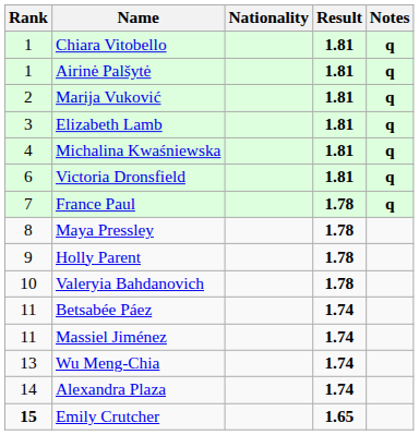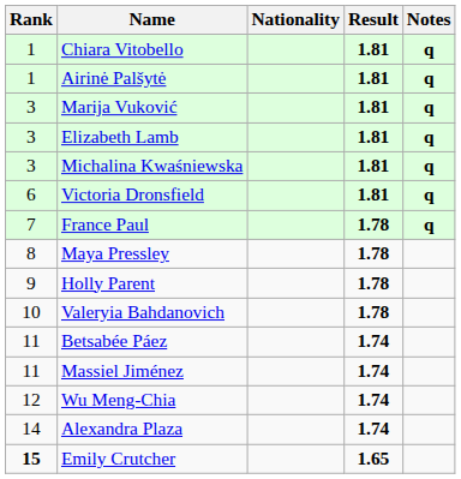Marija Vuković | Rank: 2 -> 3
Michalina Kwaśniewska | Rank: 4 -> 3
Wu Meng-Chia | Rank: 13 -> 12
